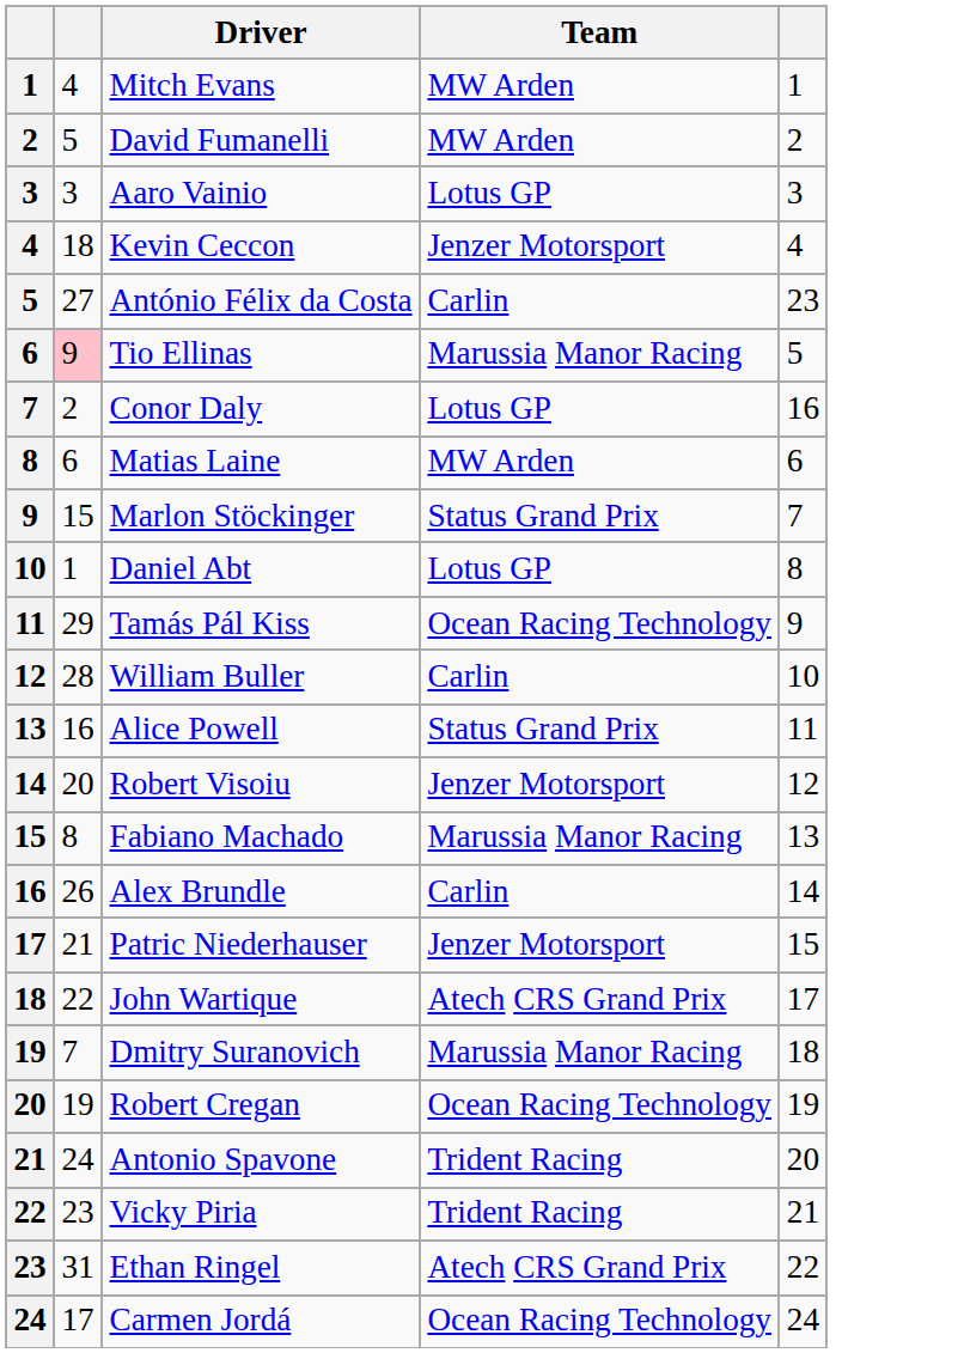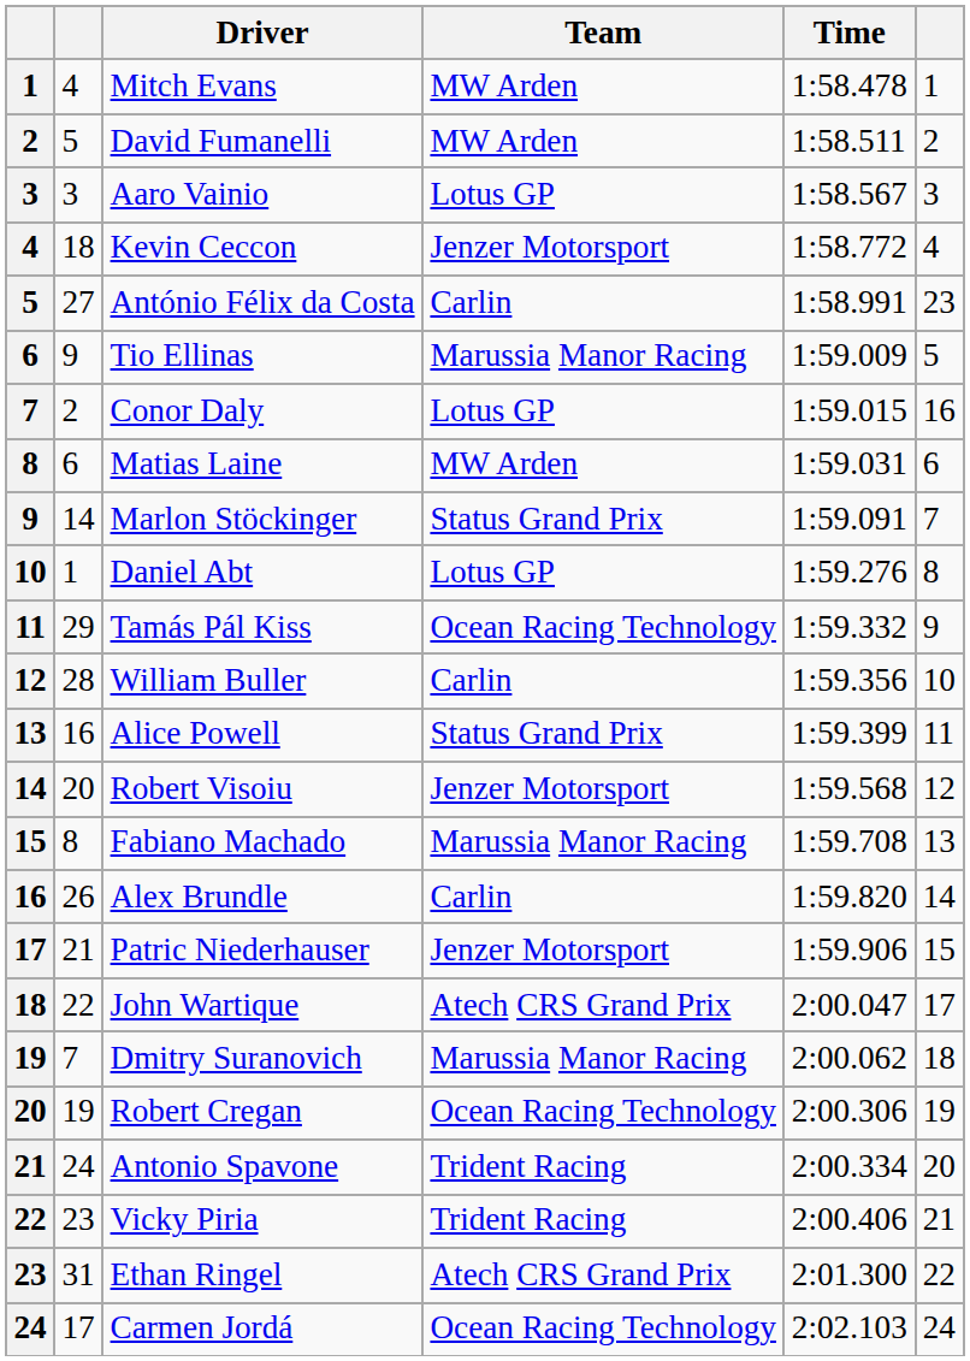+ column: Time | 1:58.478 | 1:58.511 | 1:58.567 | 1:58.772 | 1:58.991 | 1:59.009 | 1:59.015 | 1:59.031 | 1:59.091 | 1:59.276 | 1:59.332 | 1:59.356 | 1:59.399 | 1:59.568 | 1:59.708 | 1:59.820 | 1:59.906 | 2:00.047 | 2:00.062 | 2:00.306 | 2:00.334 | 2:00.406 | 2:01.300 | 2:02.103
Tio Ellinas | column 2: pink background -> no background
Marlon Stöckinger | column 2: 15 -> 14
